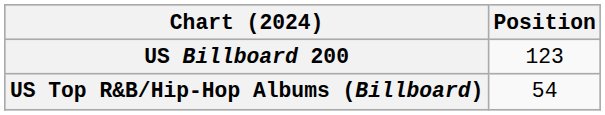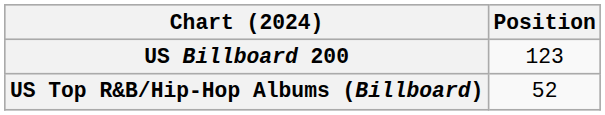US Top R&B/Hip-Hop Albums (Billboard) | Position: 54 -> 52
